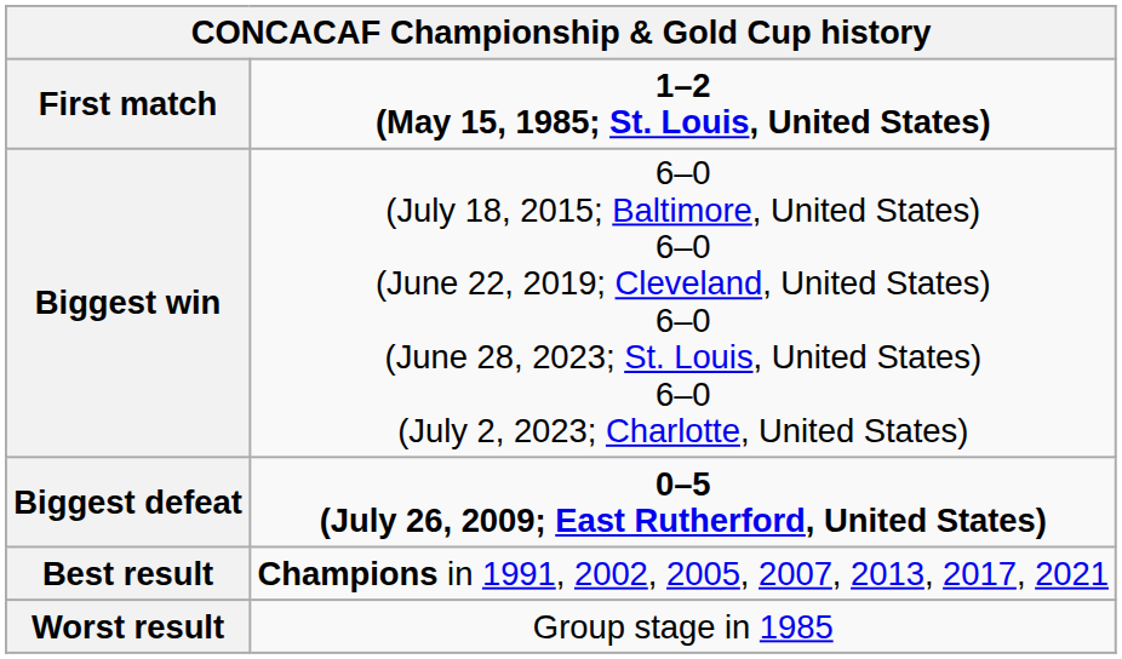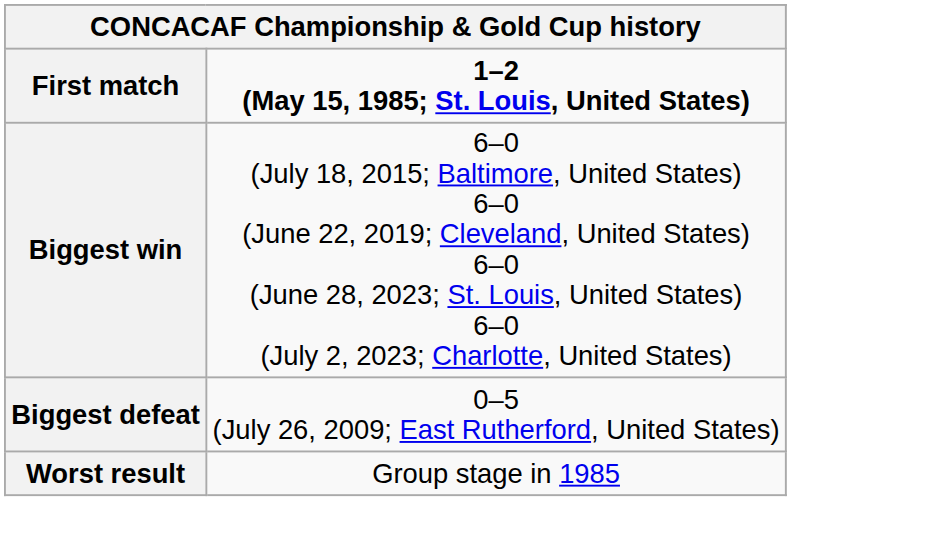Biggest defeat | column 2: bold -> normal
- row: Best result | Champions in 1991, 2002, 2005, 2007, 2013, 2017, 2021
